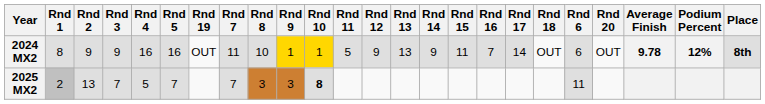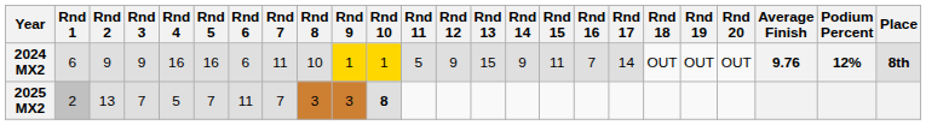columns swapped: Rnd 6 <-> Rnd 19
2024 MX2 | Rnd 1: 8 -> 6
2024 MX2 | Rnd 13: 13 -> 15
2024 MX2 | Average Finish: 9.78 -> 9.76
